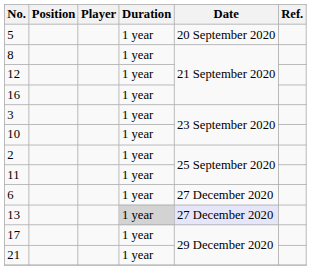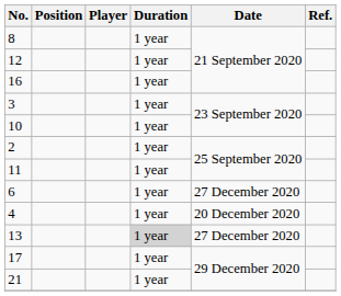- row: 5 | 1 year | 20 September 2020
+ row: 4 | 1 year | 20 December 2020
13 | Date: lavender background -> no background
